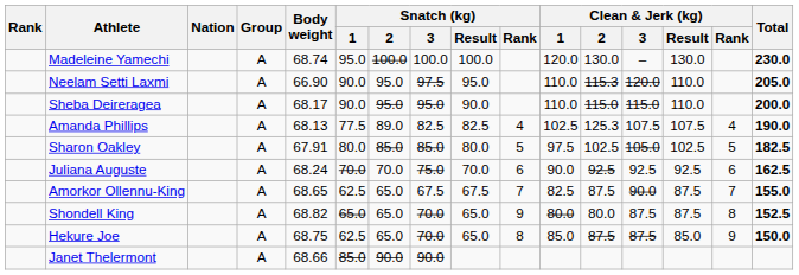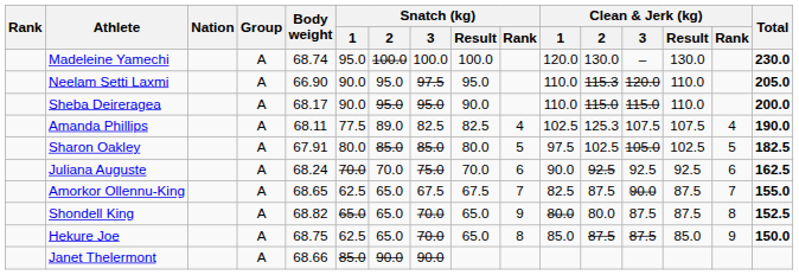Amanda Phillips | Body weight: 68.13 -> 68.11
